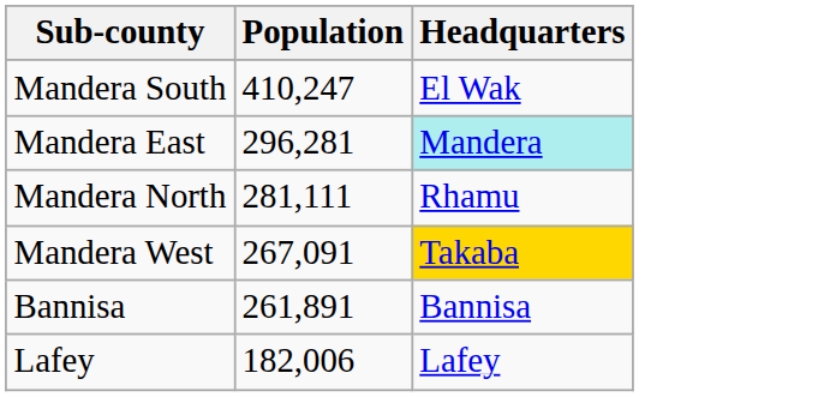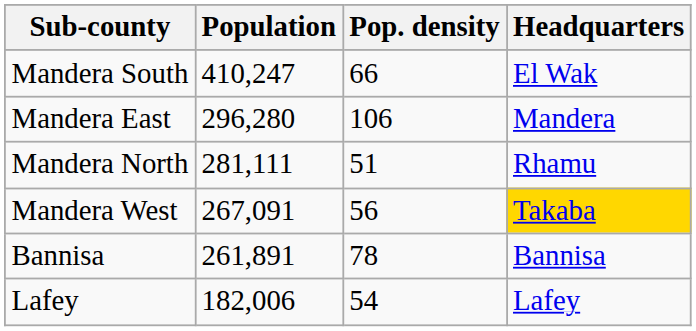+ column: Pop. density | 66 | 106 | 51 | 56 | 78 | 54
Mandera East | Population: 296,281 -> 296,280
Mandera East | Headquarters: paleturquoise background -> no background
